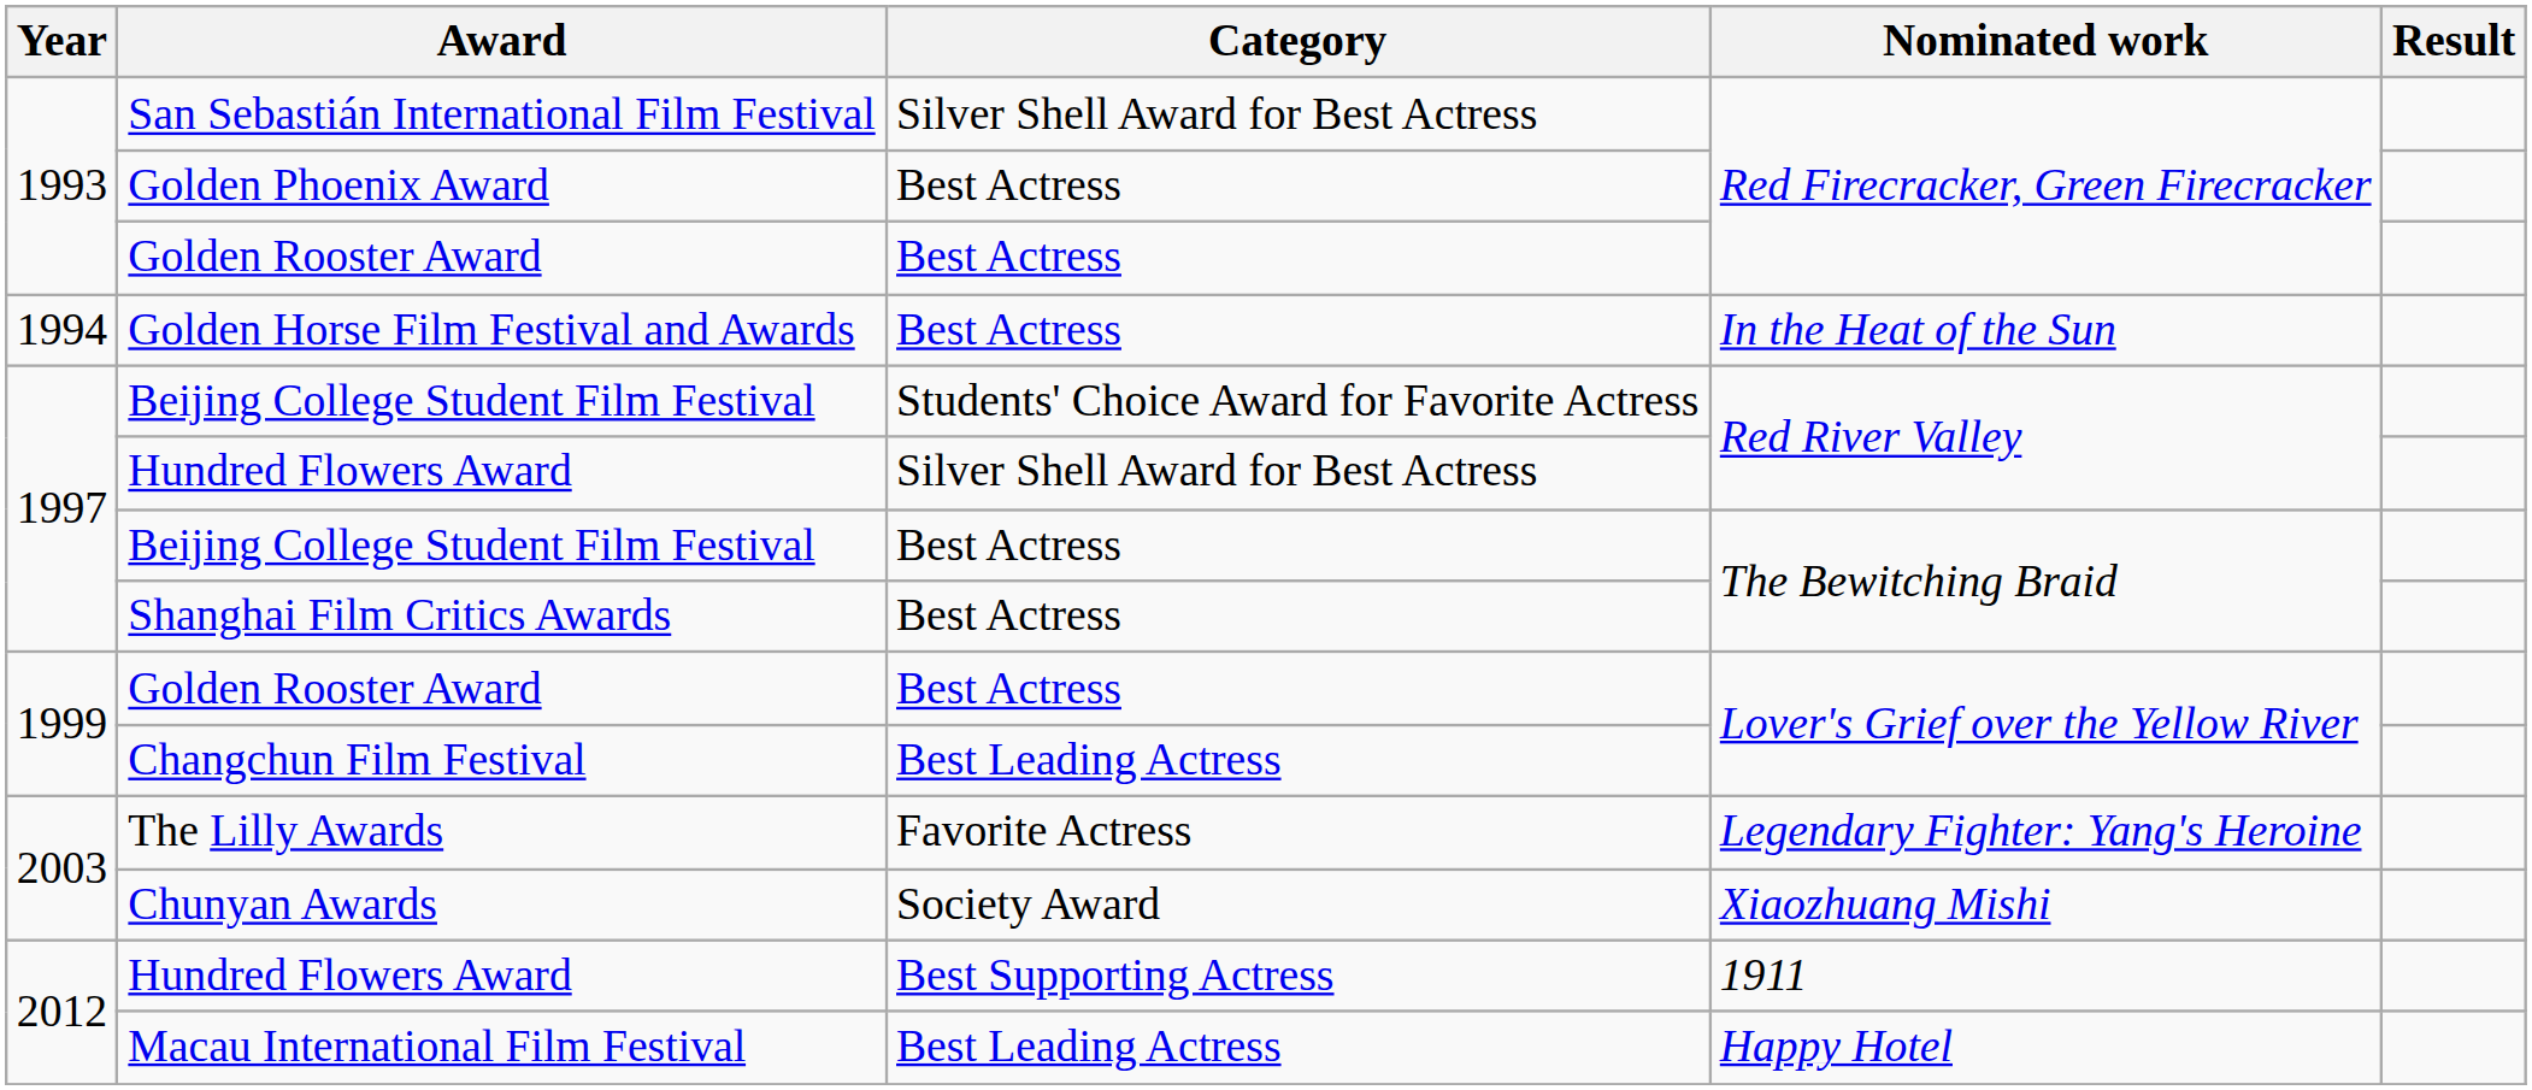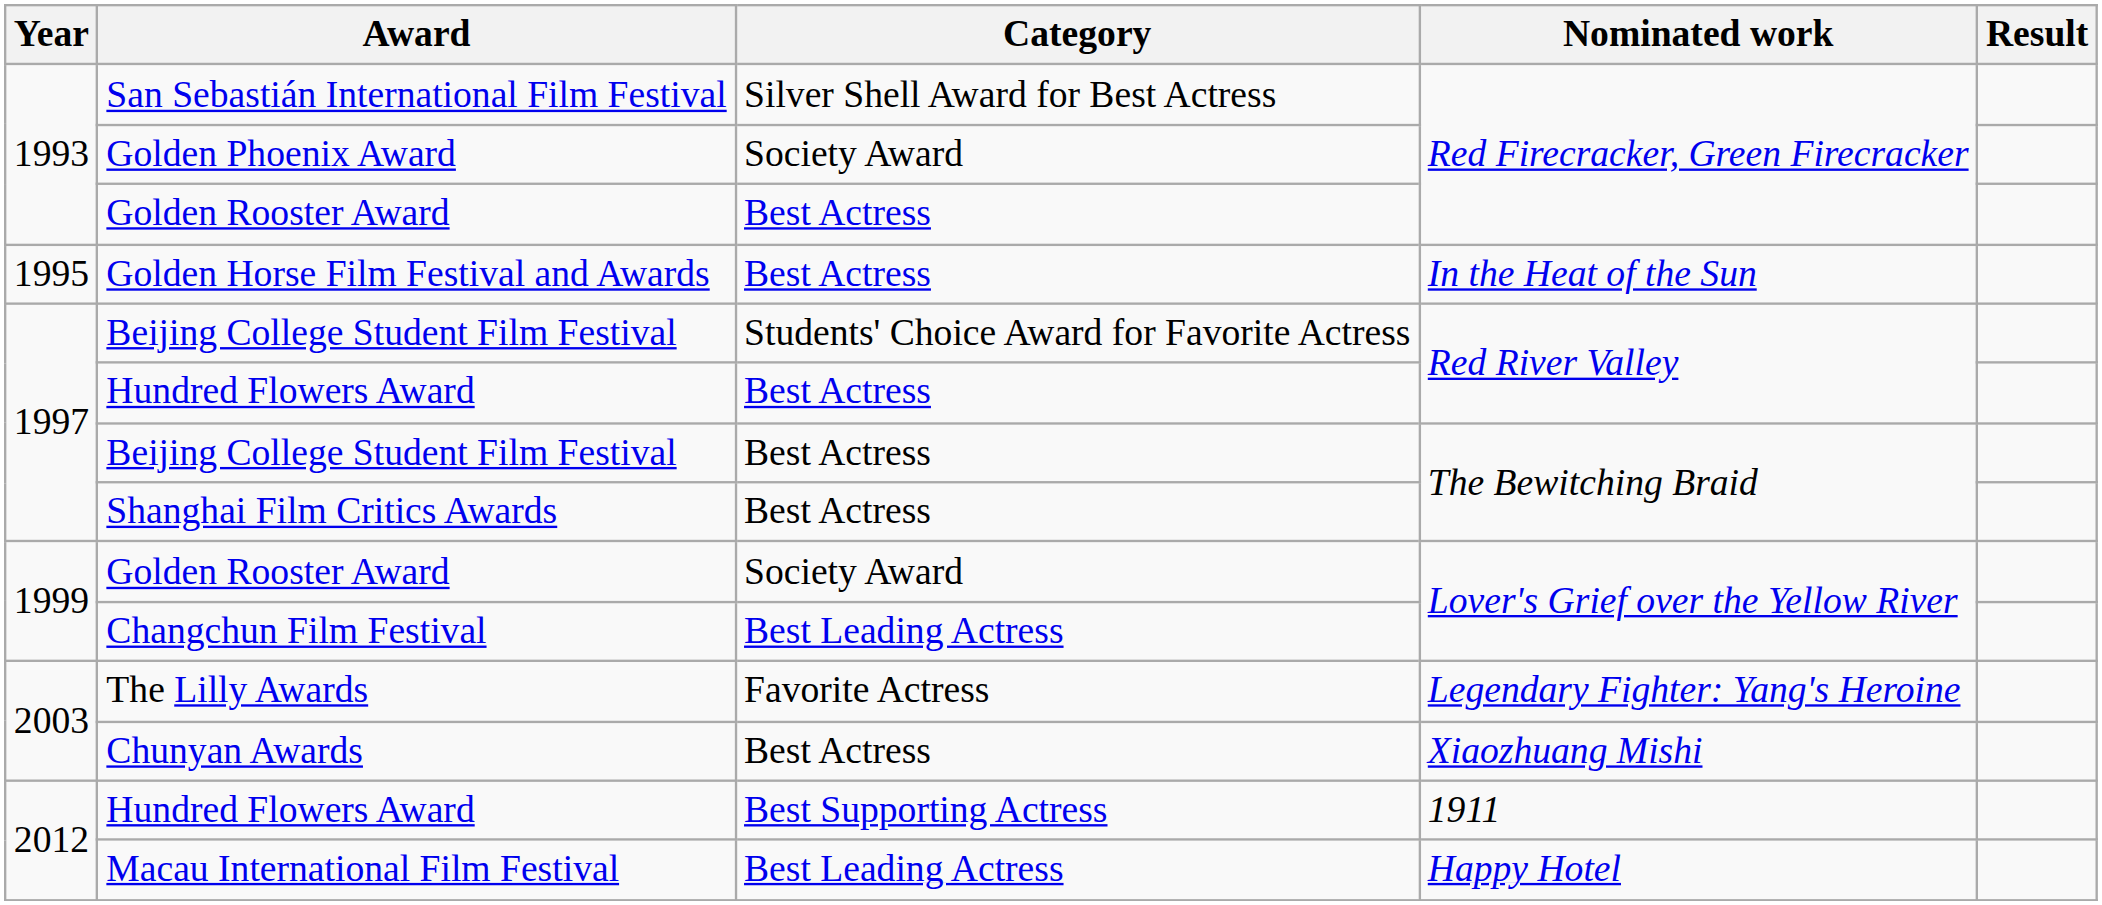Golden Phoenix Award | Category: Best Actress -> Society Award
Golden Horse Film Festival and Awards | Year: 1994 -> 1995
Hundred Flowers Award / Red River Valley | Category: Silver Shell Award for Best Actress -> Best Actress
Golden Rooster Award / Lover's Grief over the Yellow River | Category: Best Actress -> Society Award
Chunyan Awards | Category: Society Award -> Best Actress
